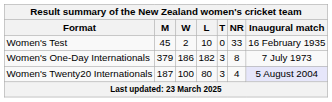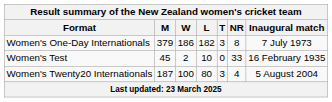rows swapped: Women's Test <-> Women's One-Day Internationals
Women's Twenty20 Internationals | Inaugural match: lavender background -> no background
